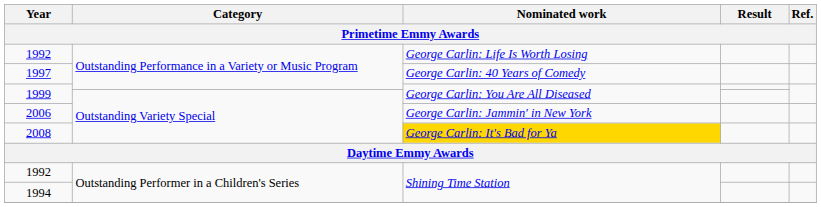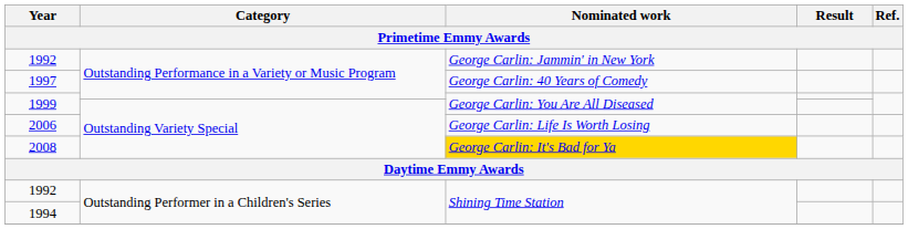1992 / Outstanding Performance in a Variety or Music Program | Nominated work: George Carlin: Life Is Worth Losing -> George Carlin: Jammin' in New York
2006 | Nominated work: George Carlin: Jammin' in New York -> George Carlin: Life Is Worth Losing
